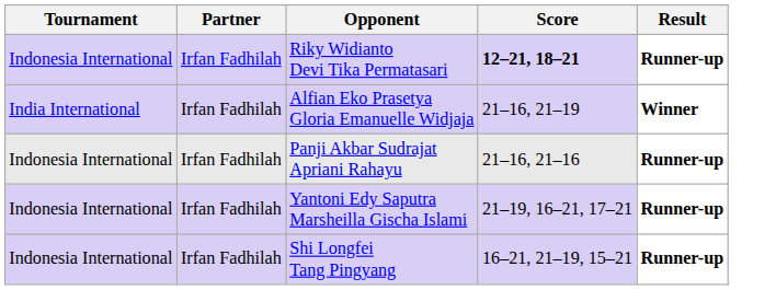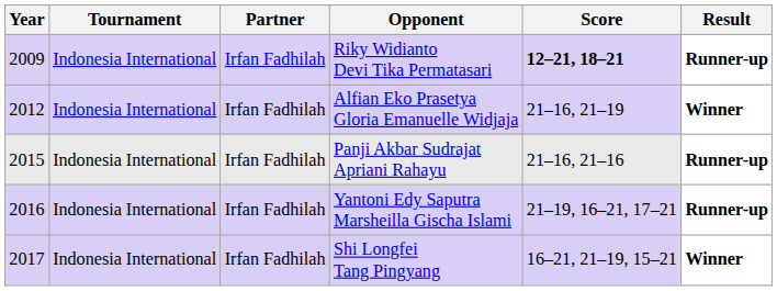+ column: Year | 2009 | 2012 | 2015 | 2016 | 2017
Alfian Eko Prasetya Gloria Emanuelle Widjaja | Tournament: India International -> Indonesia International
Shi Longfei Tang Pingyang | Result: Runner-up -> Winner
